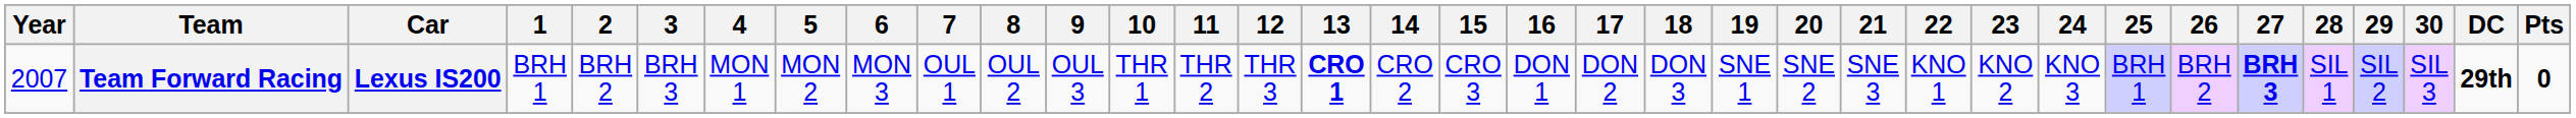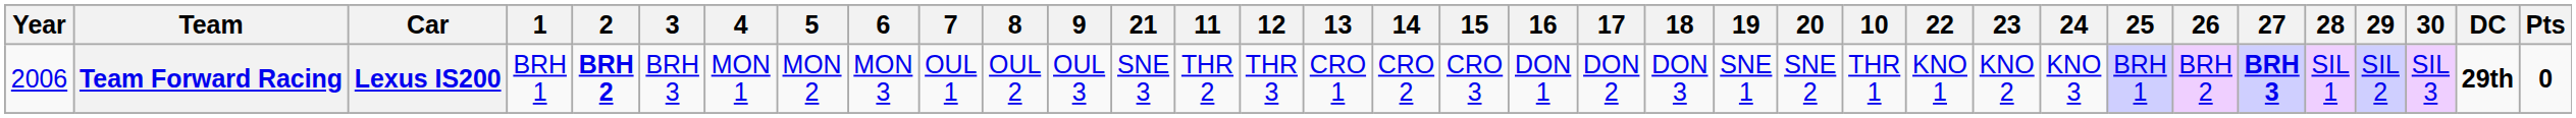columns swapped: 10 <-> 21
Team Forward Racing | Year: 2007 -> 2006
Team Forward Racing | 2: normal -> bold
Team Forward Racing | 13: bold -> normal
